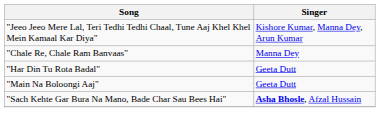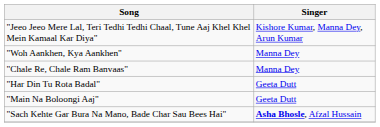+ row: "Woh Aankhen, Kya Aankhen" | Manna Dey
